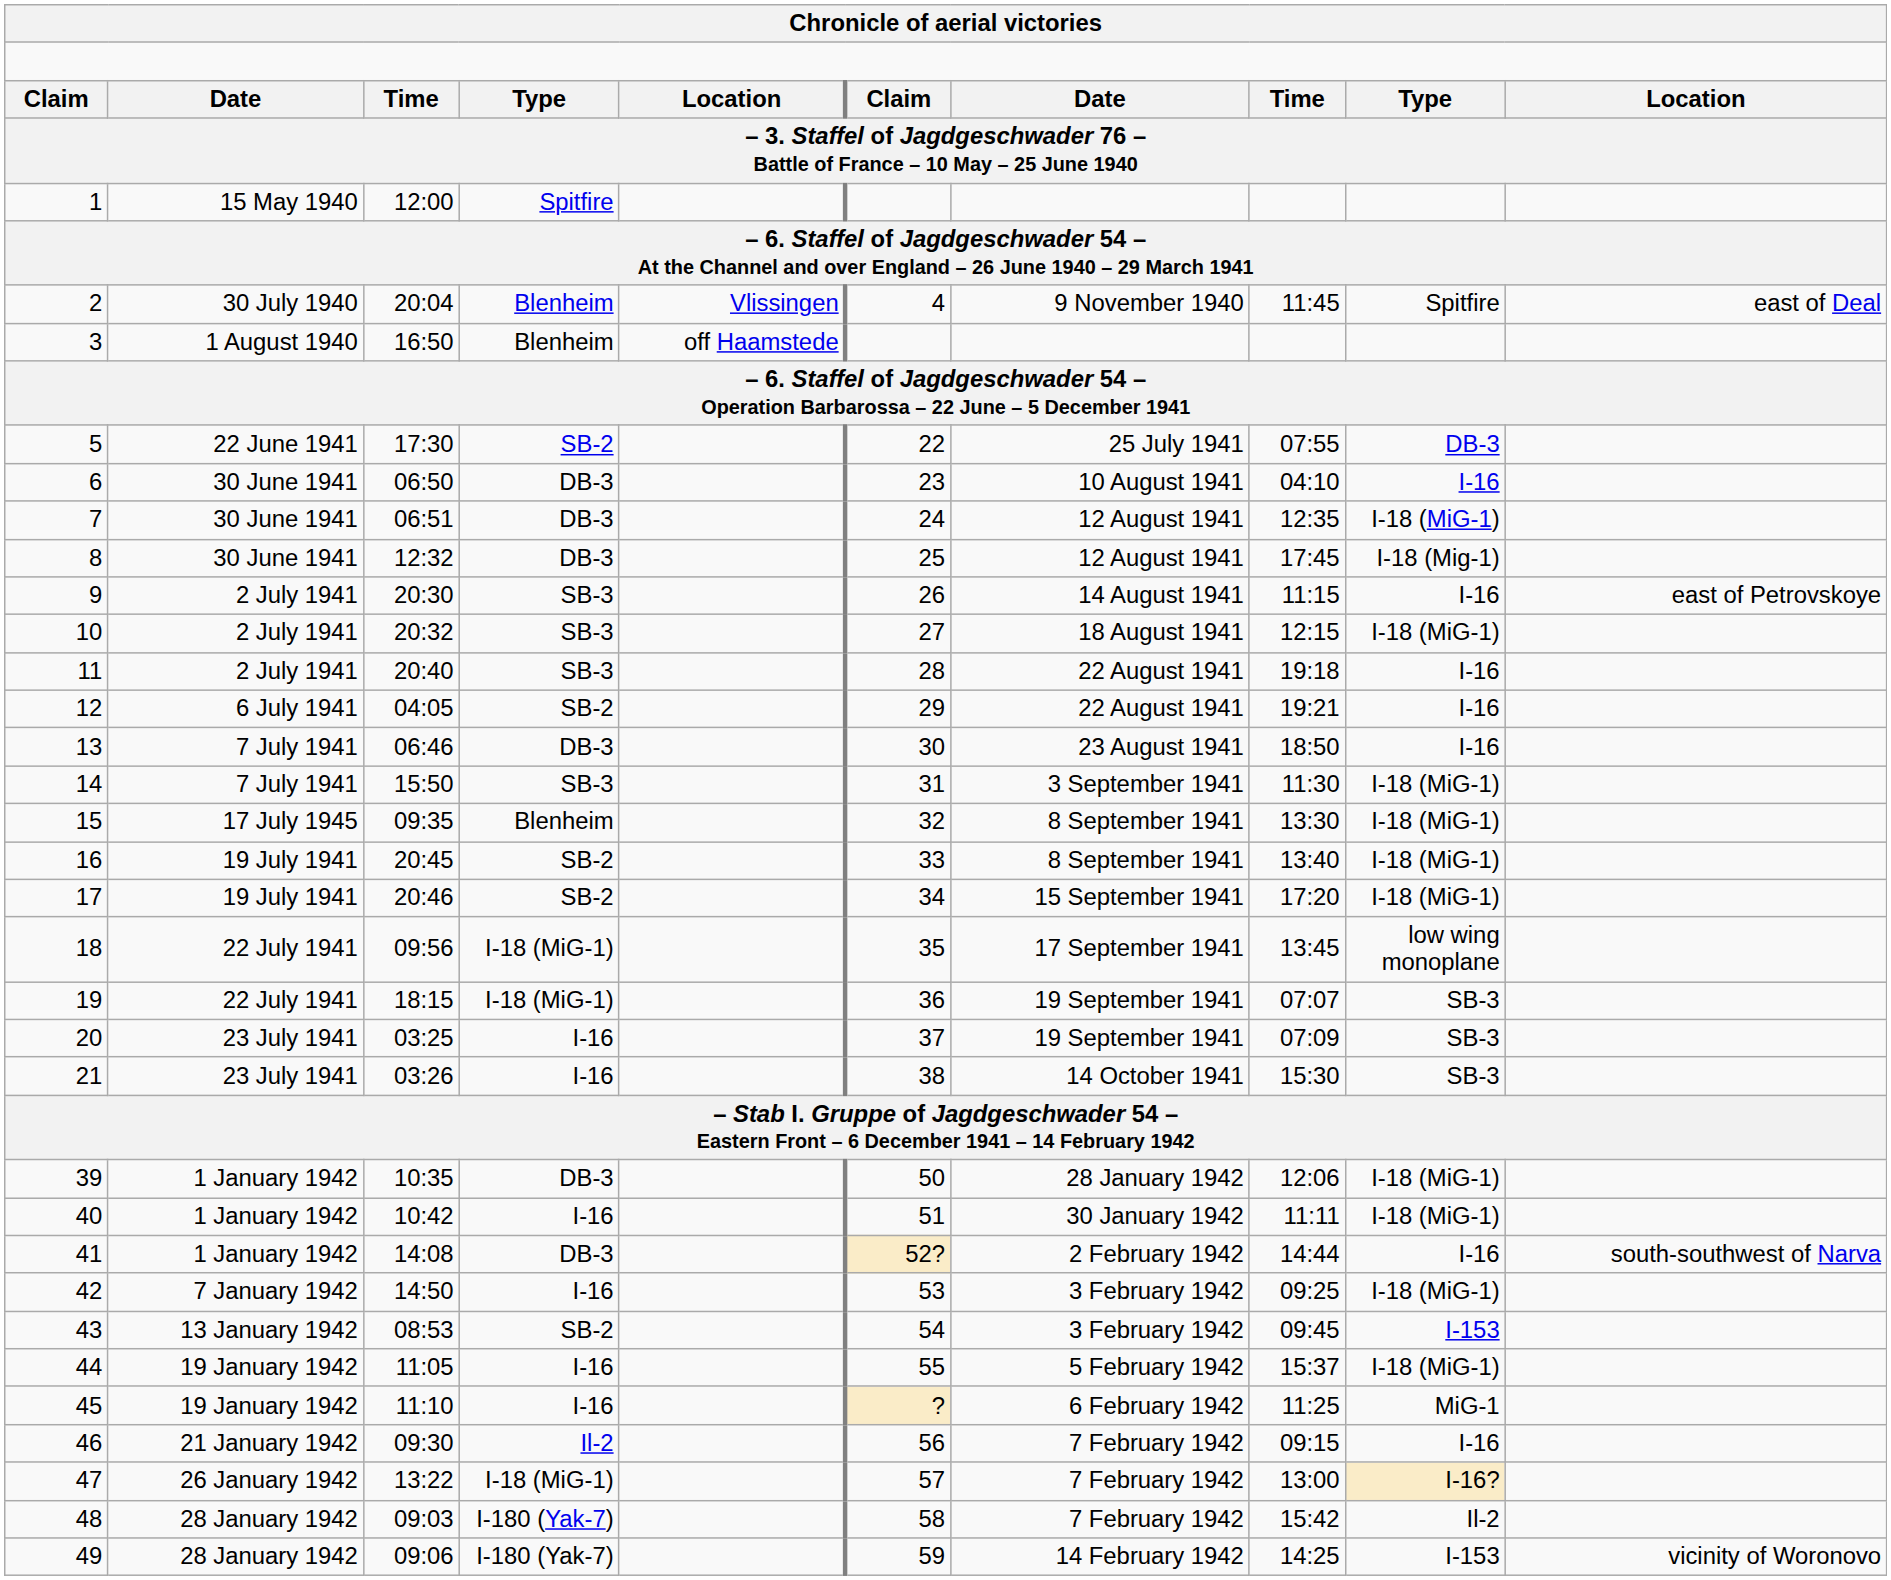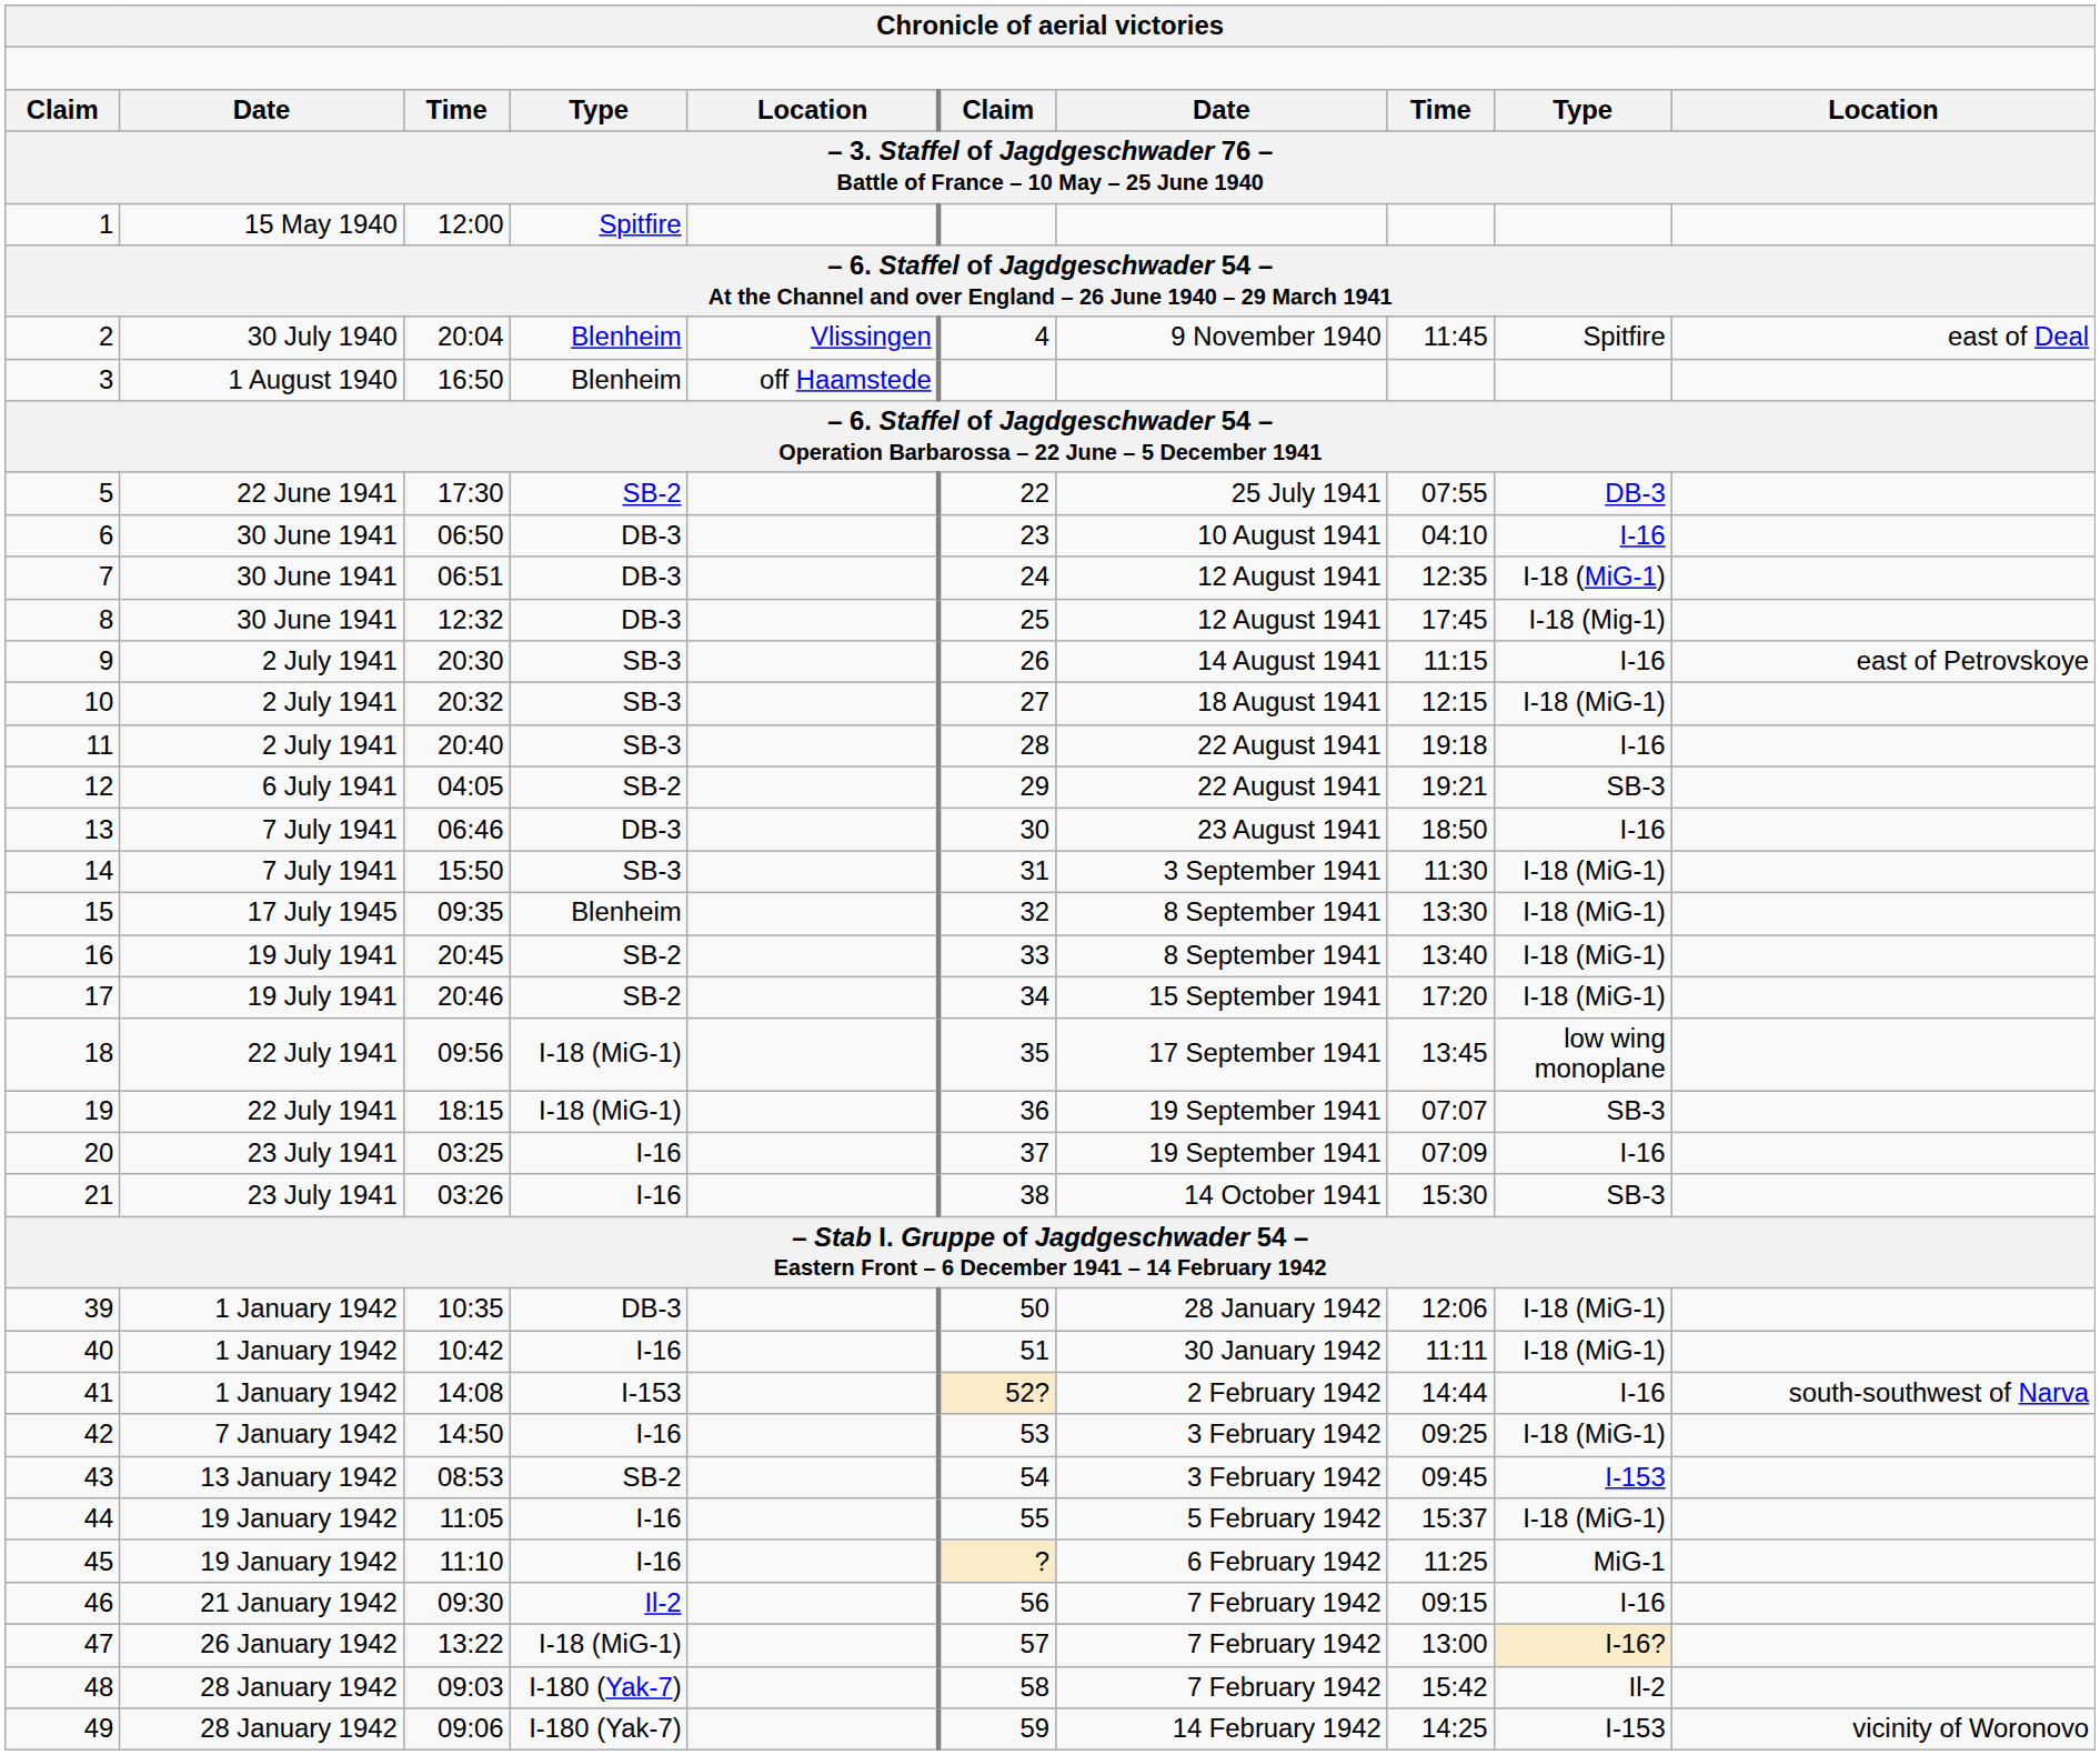12 | column 9: I-16 -> SB-3
20 | column 9: SB-3 -> I-16
41 | column 4: DB-3 -> I-153
